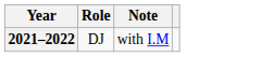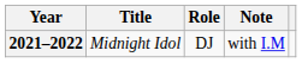+ column: Title | Midnight Idol
